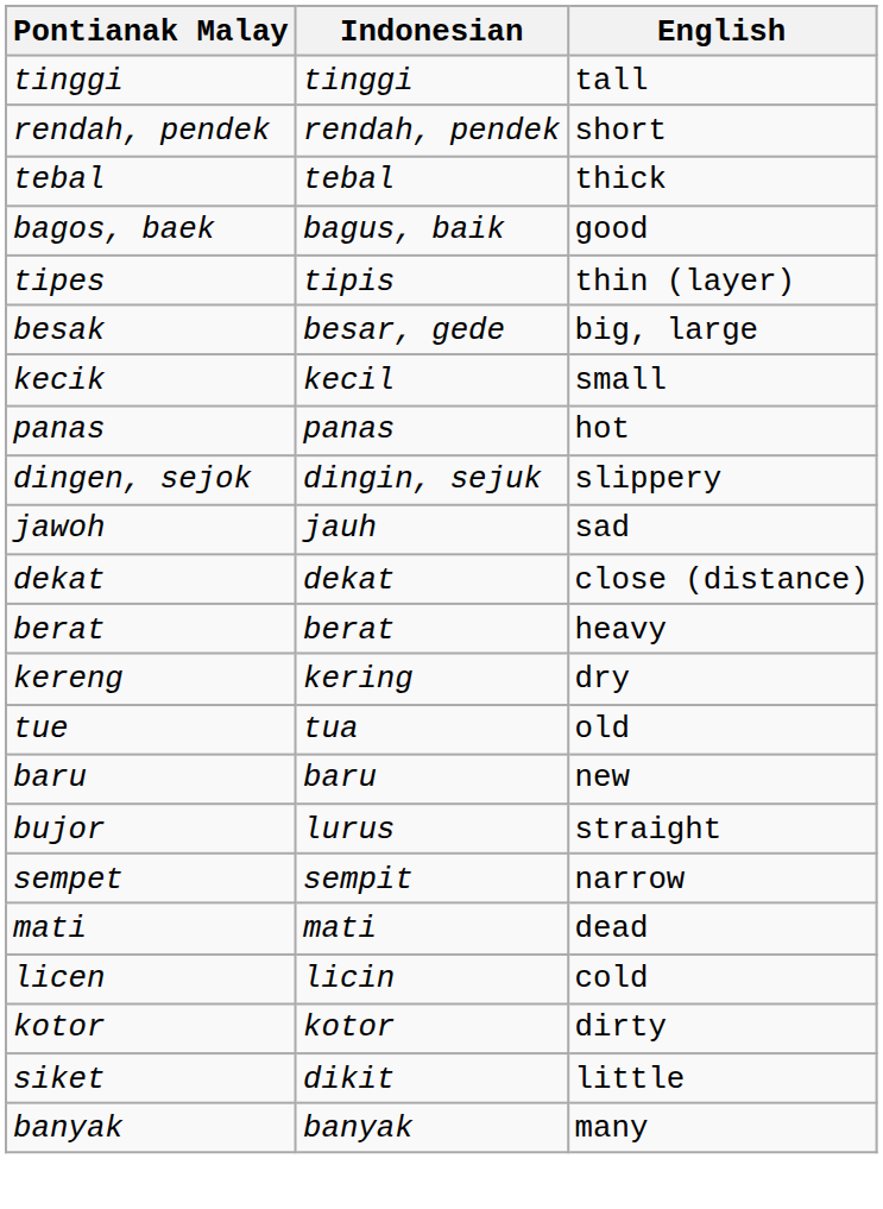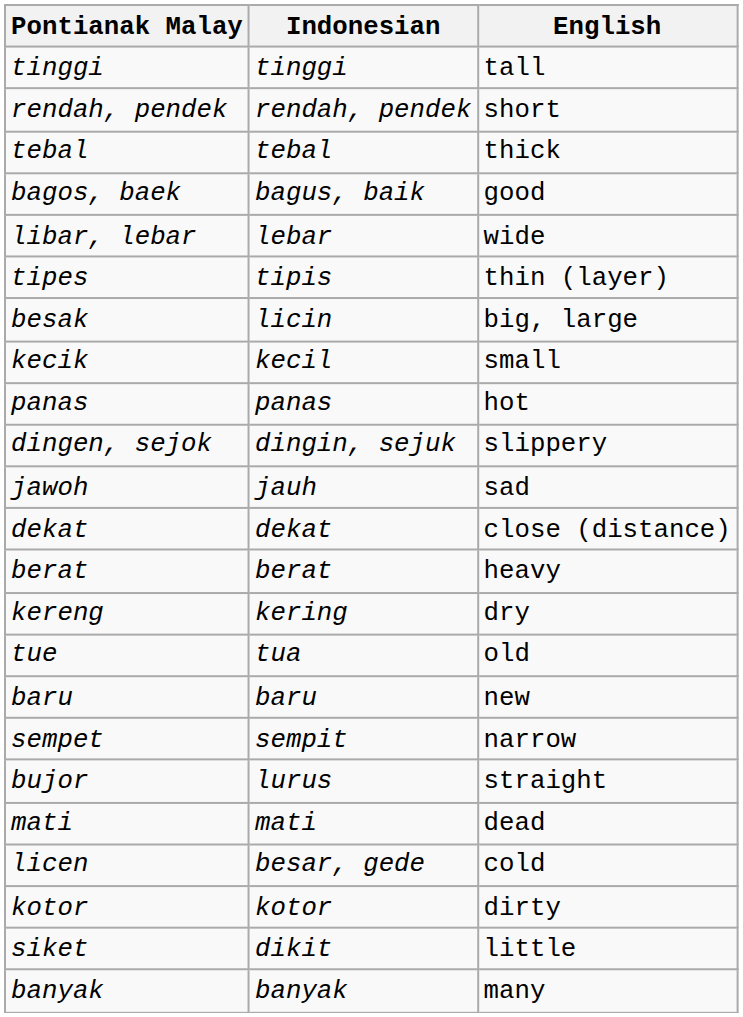+ row: libar, lebar | lebar | wide
besak | Indonesian: besar, gede -> licin
rows swapped: sempet <-> bujor
licen | Indonesian: licin -> besar, gede
